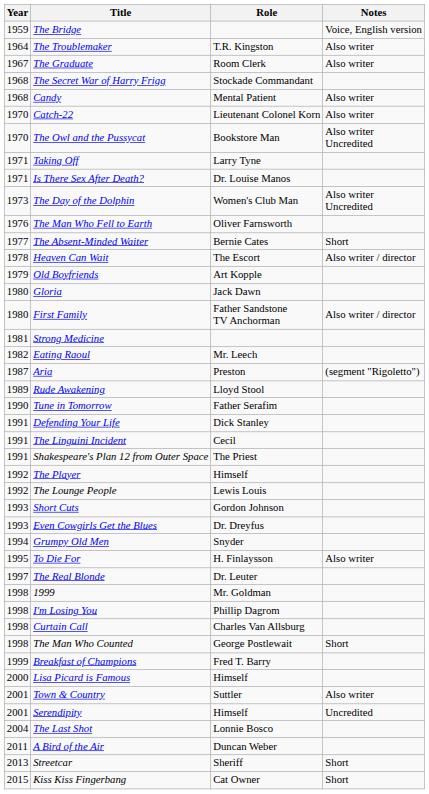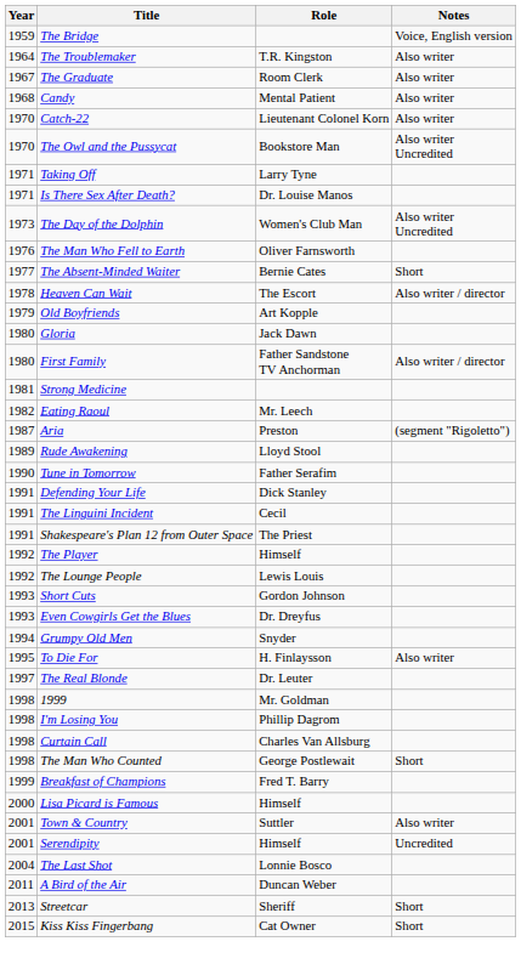- row: 1968 | The Secret War of Harry Frigg | Stockade Commandant
